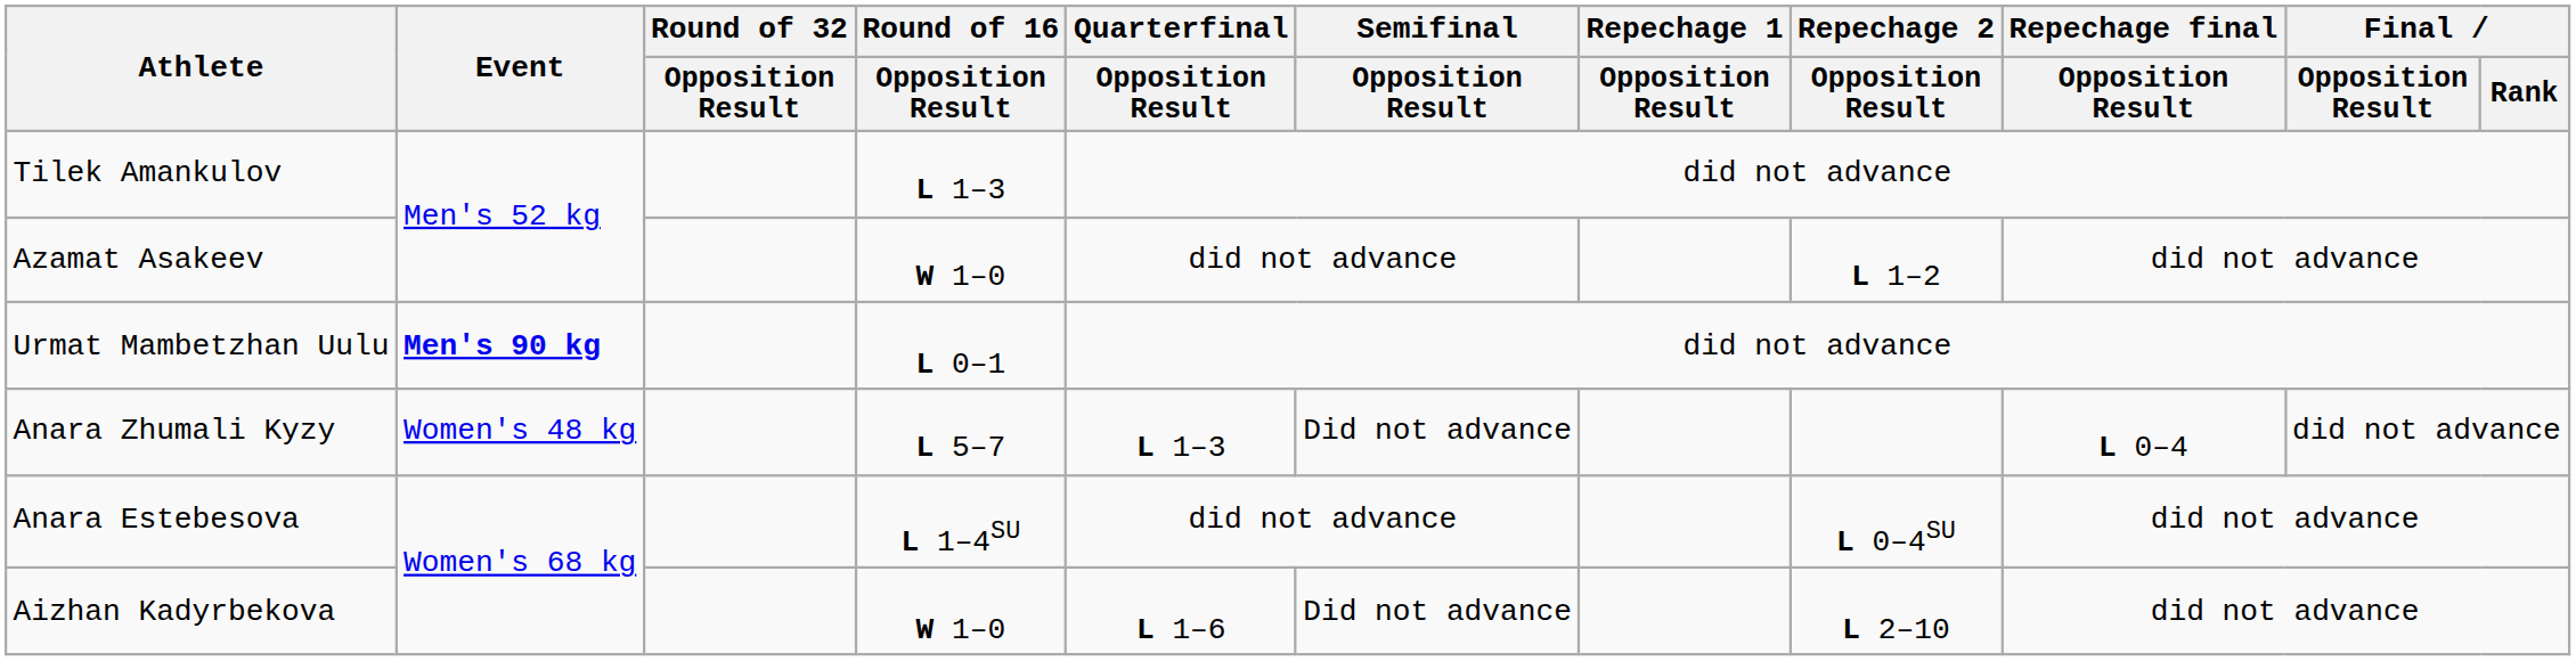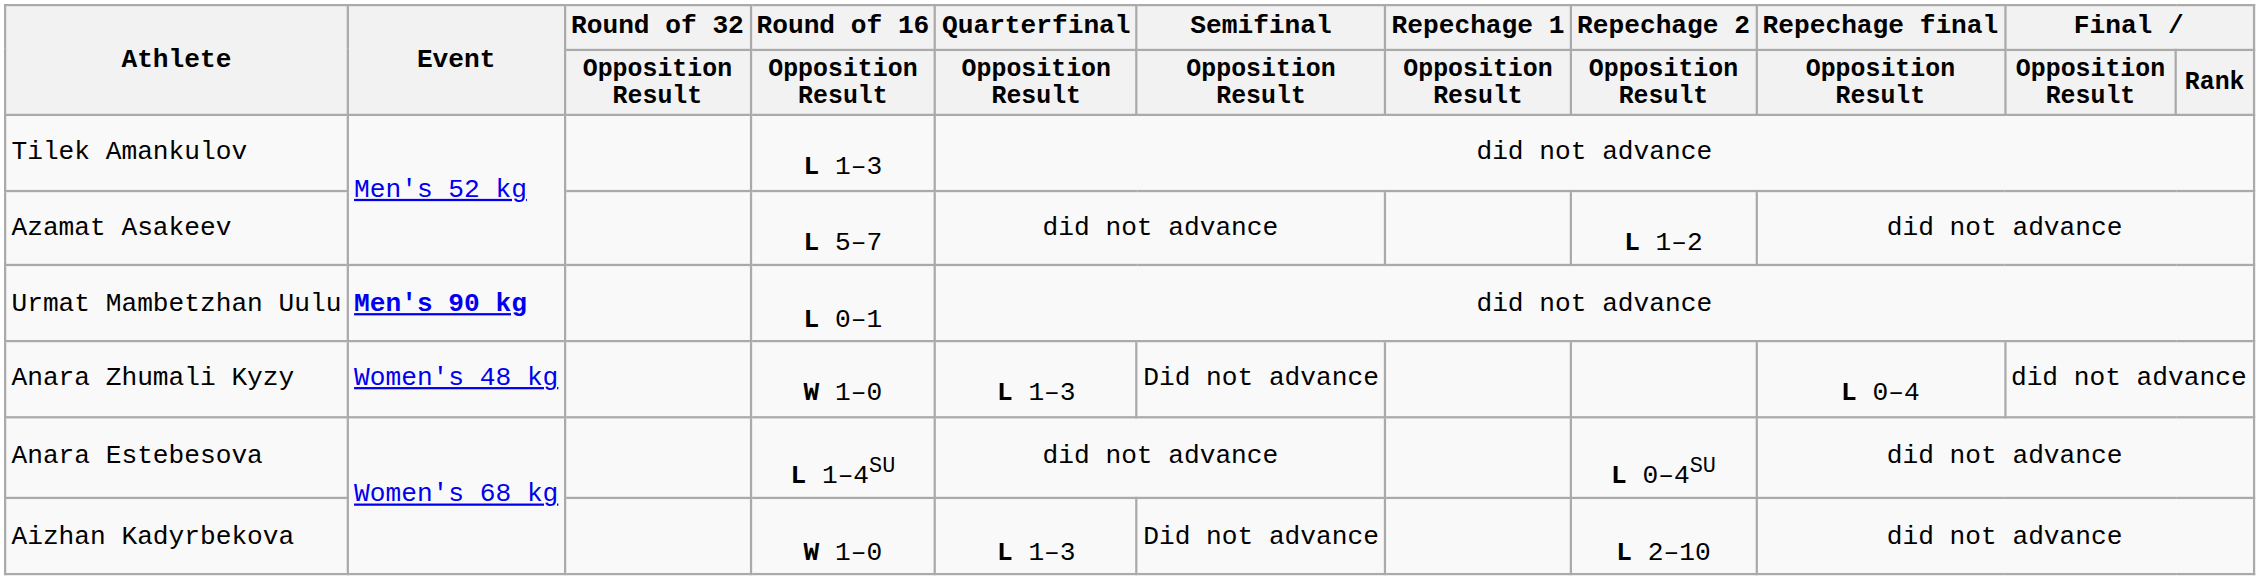Azamat Asakeev | Round of 16 / Opposition Result: W 1–0 -> L 5–7
Anara Zhumali Kyzy | Round of 16 / Opposition Result: L 5–7 -> W 1–0
Aizhan Kadyrbekova | Quarterfinal / Opposition Result: L 1–6 -> L 1–3
